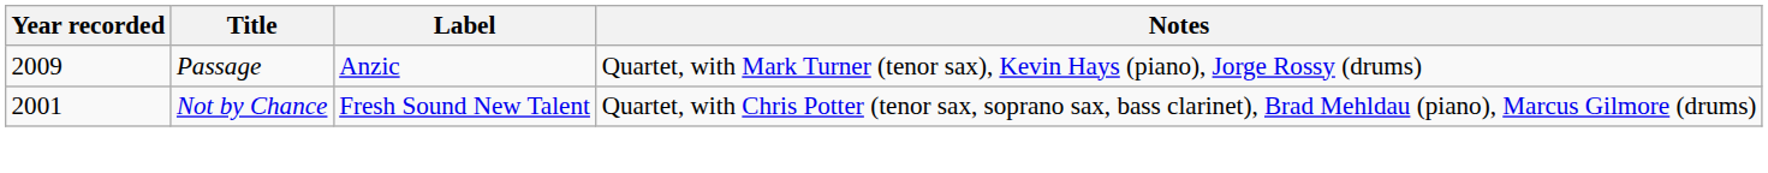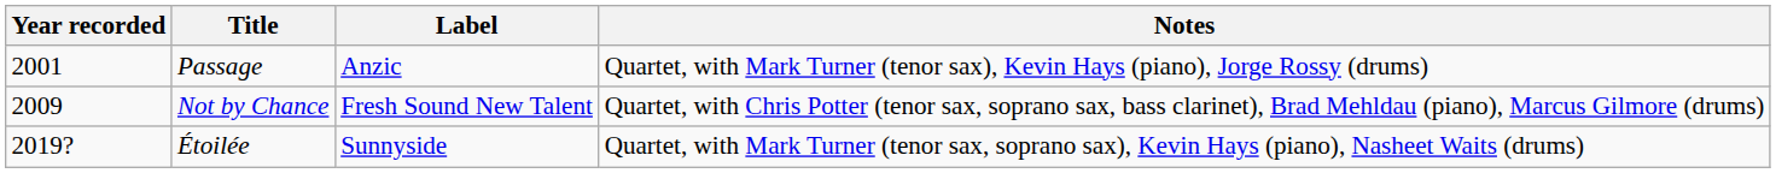Passage | Year recorded: 2009 -> 2001
Not by Chance | Year recorded: 2001 -> 2009
+ row: 2019? | Étoilée | Sunnyside | Quartet, with Mark Turner (tenor sax, soprano sax), Kevin Hays (piano), Nasheet Waits (drums)
